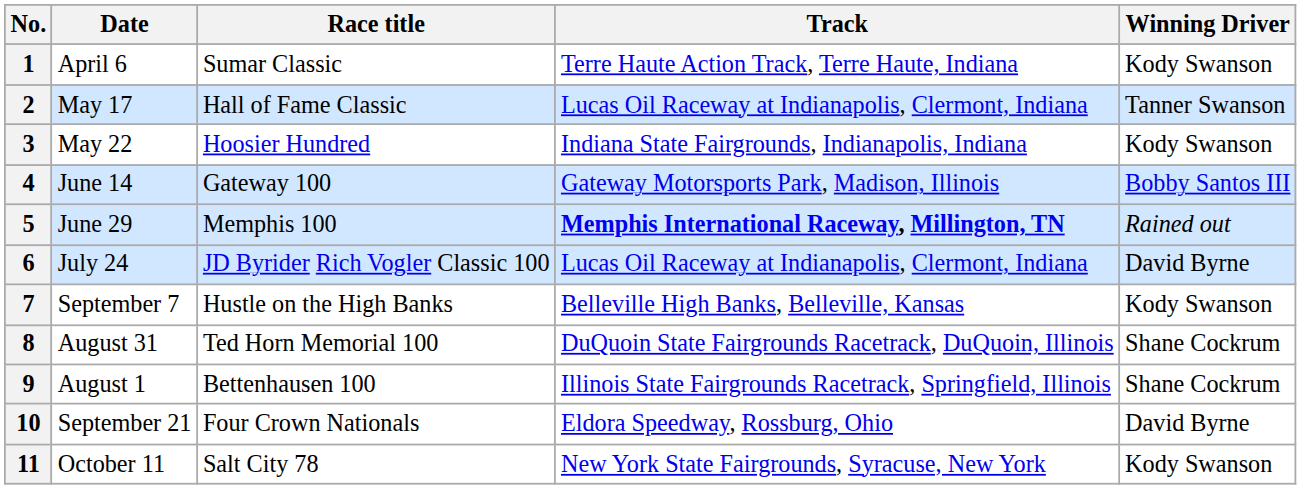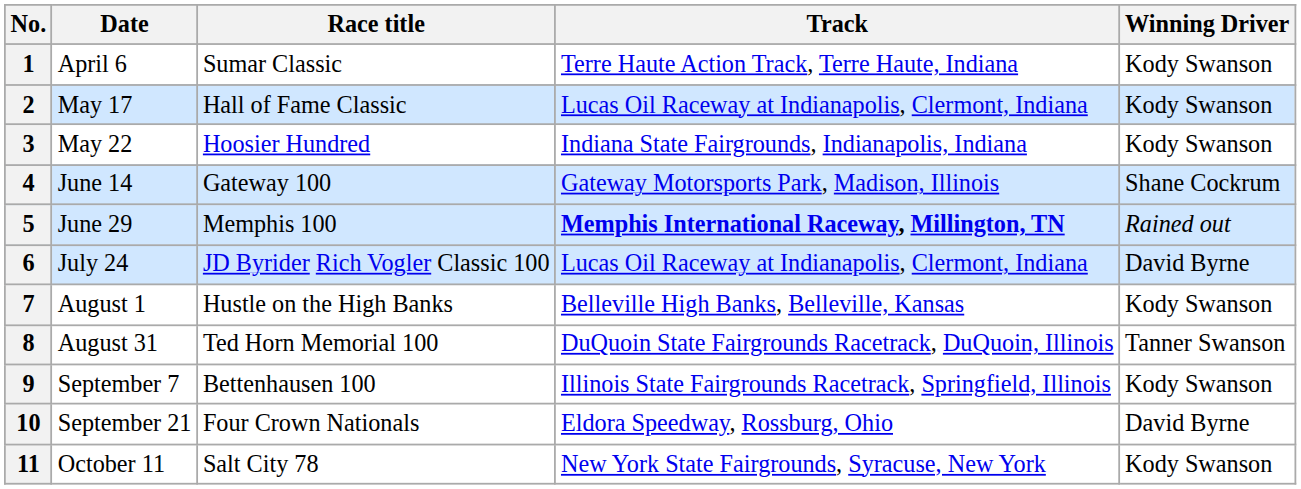2 | Winning Driver: Tanner Swanson -> Kody Swanson
4 | Winning Driver: Bobby Santos III -> Shane Cockrum
7 | Date: September 7 -> August 1
8 | Winning Driver: Shane Cockrum -> Tanner Swanson
9 | Date: August 1 -> September 7
9 | Winning Driver: Shane Cockrum -> Kody Swanson
